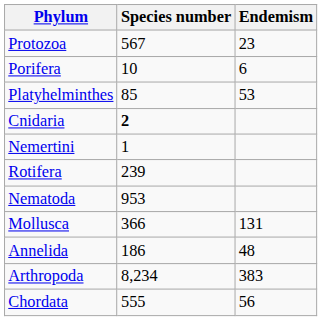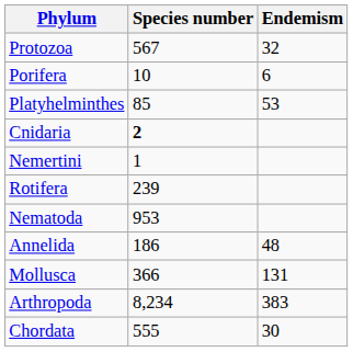Protozoa | Endemism: 23 -> 32
rows swapped: Mollusca <-> Annelida
Chordata | Endemism: 56 -> 30
